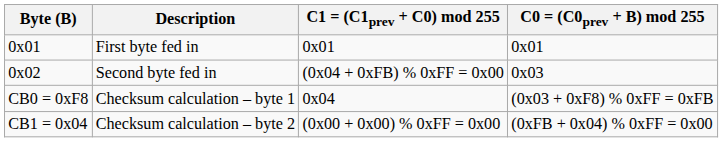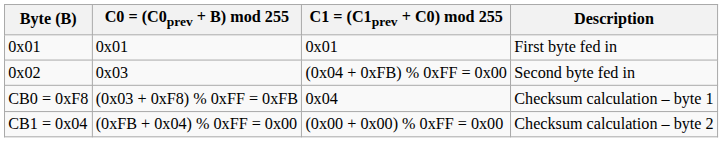columns swapped: C0 = (C0prev + B) mod 255 <-> Description
